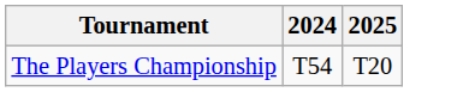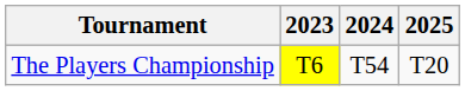+ column: 2023 | T6
